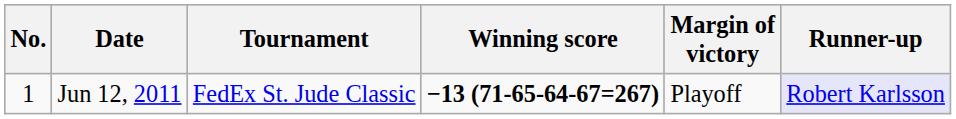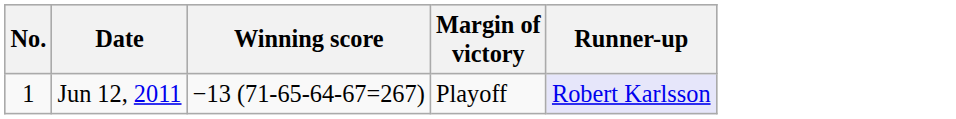- column: Tournament | FedEx St. Jude Classic
Jun 12, 2011 | Winning score: bold -> normal
